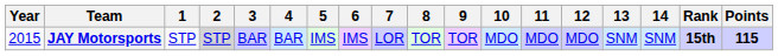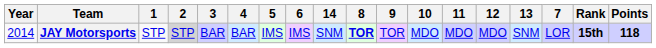columns swapped: 7 <-> 14
JAY Motorsports | Year: 2015 -> 2014
JAY Motorsports | 8: normal -> bold
JAY Motorsports | Points: 115 -> 118
